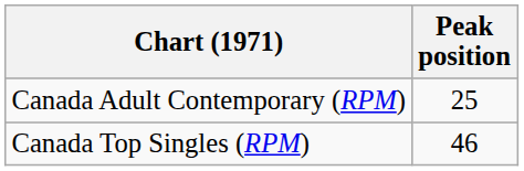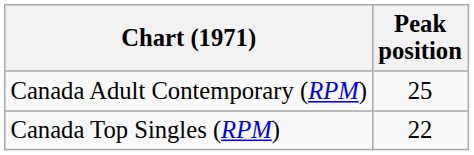Canada Top Singles (RPM) | Peak position: 46 -> 22
